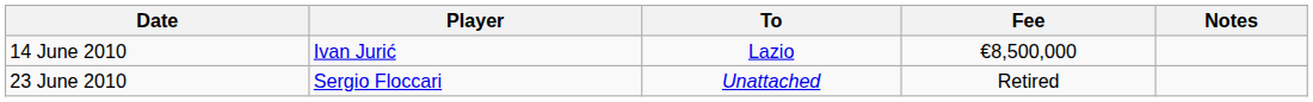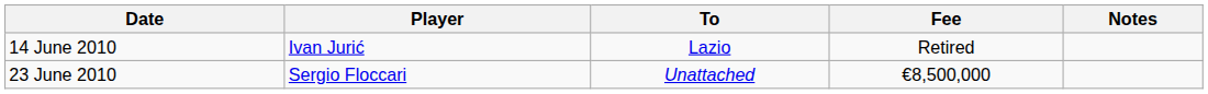14 June 2010 | Fee: €8,500,000 -> Retired
23 June 2010 | Fee: Retired -> €8,500,000
